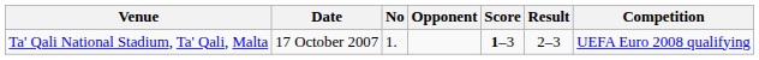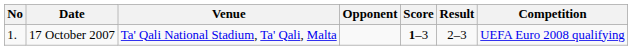columns swapped: No <-> Venue
